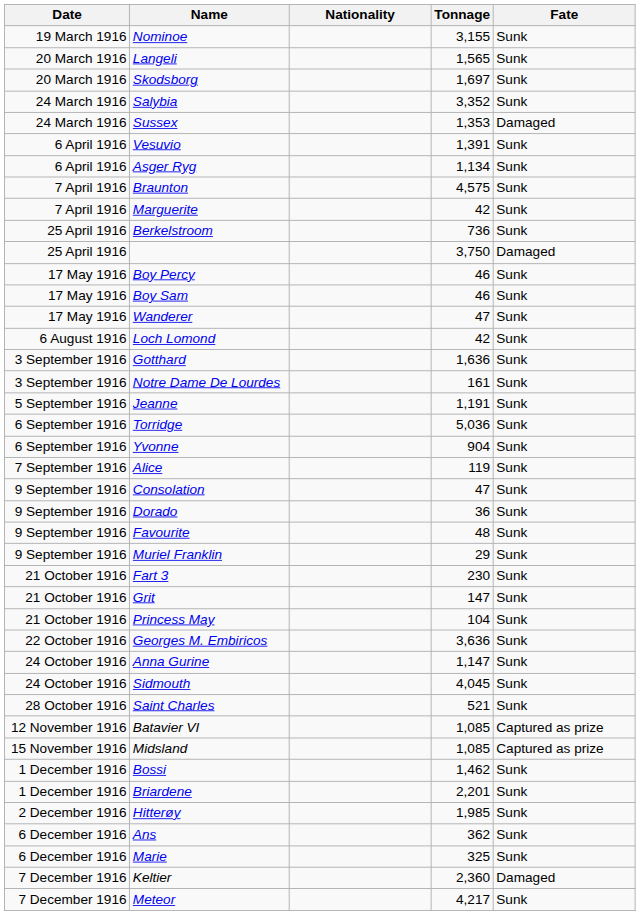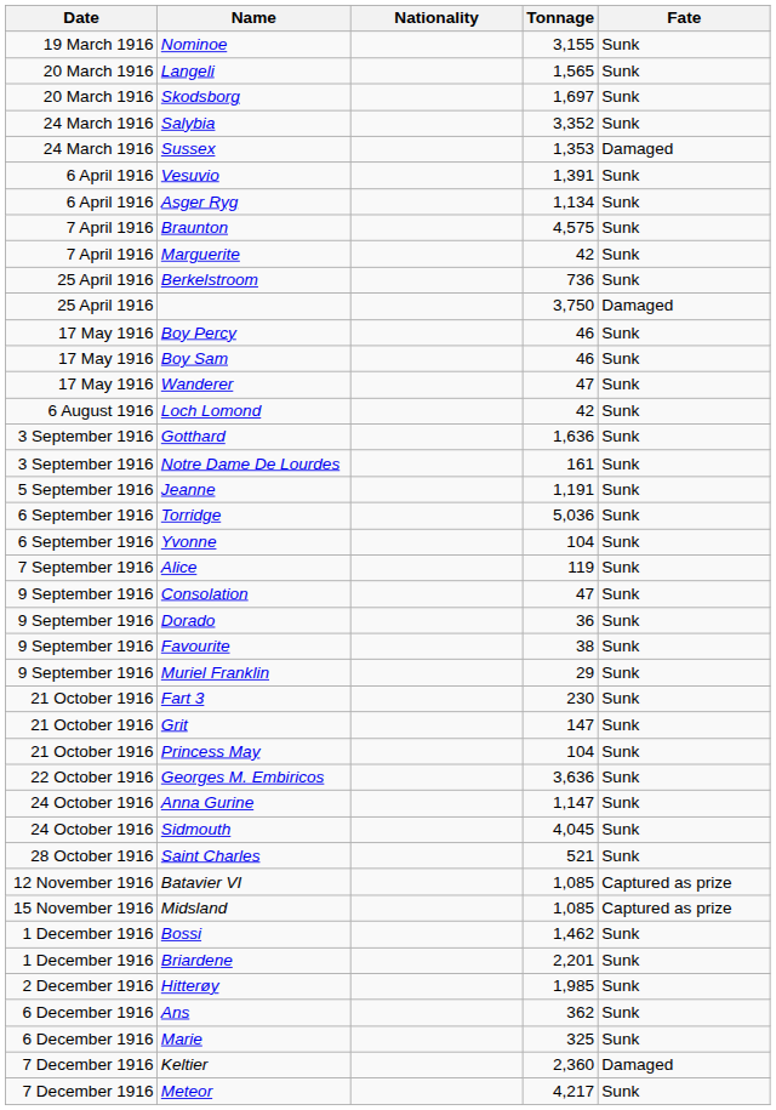Yvonne | Tonnage: 904 -> 104
Favourite | Tonnage: 48 -> 38
